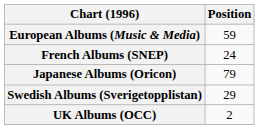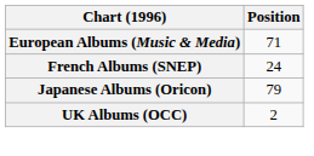European Albums (Music & Media) | Position: 59 -> 71
- row: Swedish Albums (Sverigetopplistan) | 29
